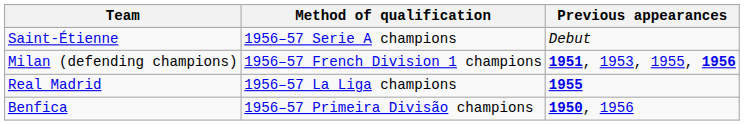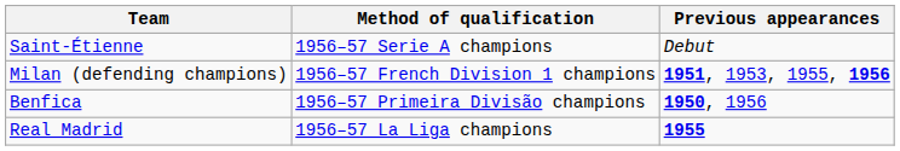rows swapped: Benfica <-> Real Madrid
